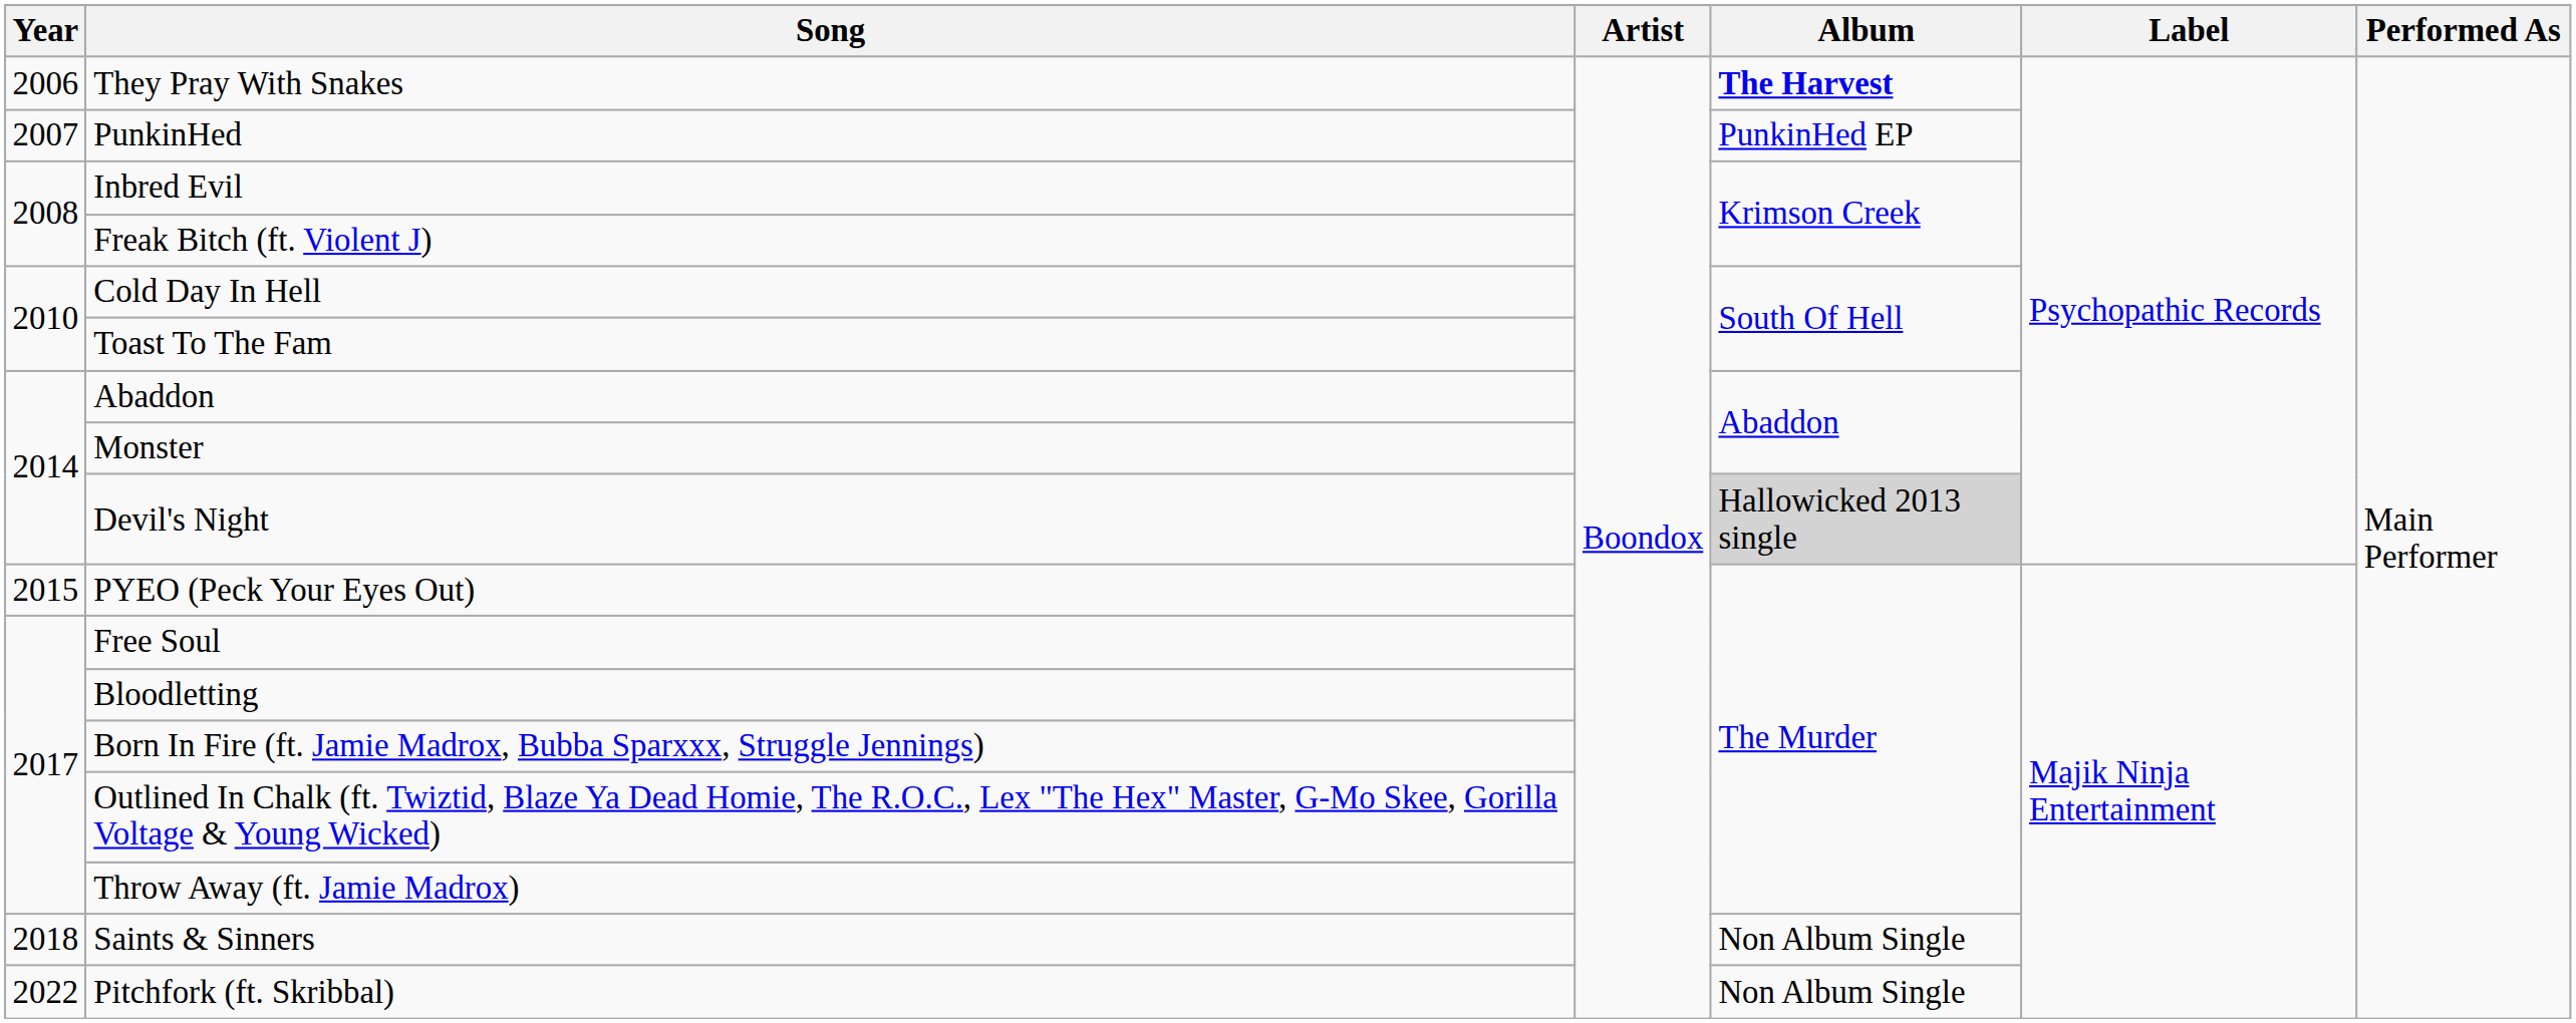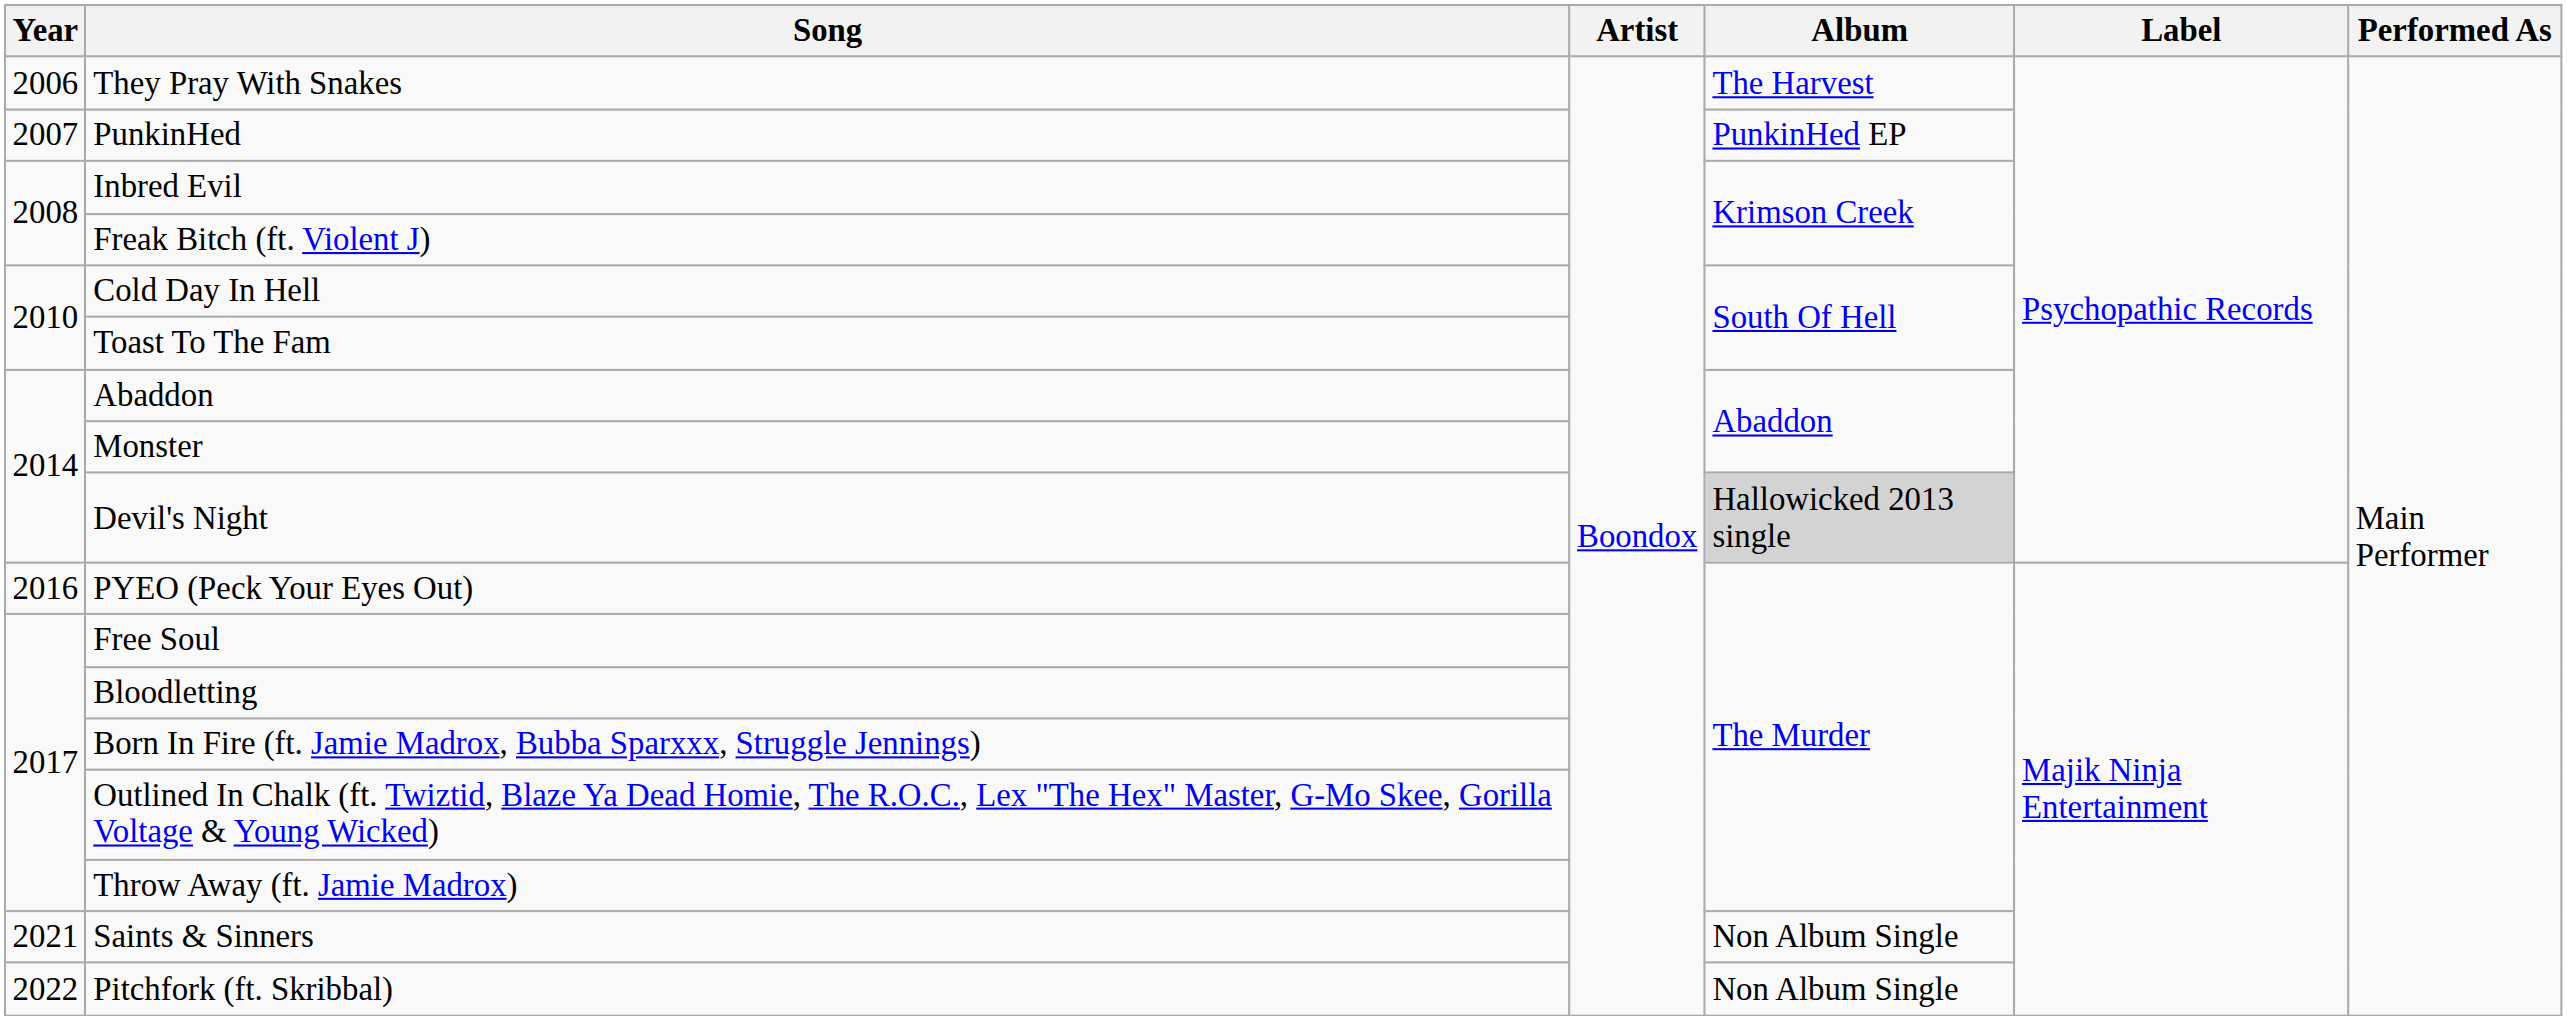They Pray With Snakes | Album: bold -> normal
PYEO (Peck Your Eyes Out) | Year: 2015 -> 2016
Saints & Sinners | Year: 2018 -> 2021
